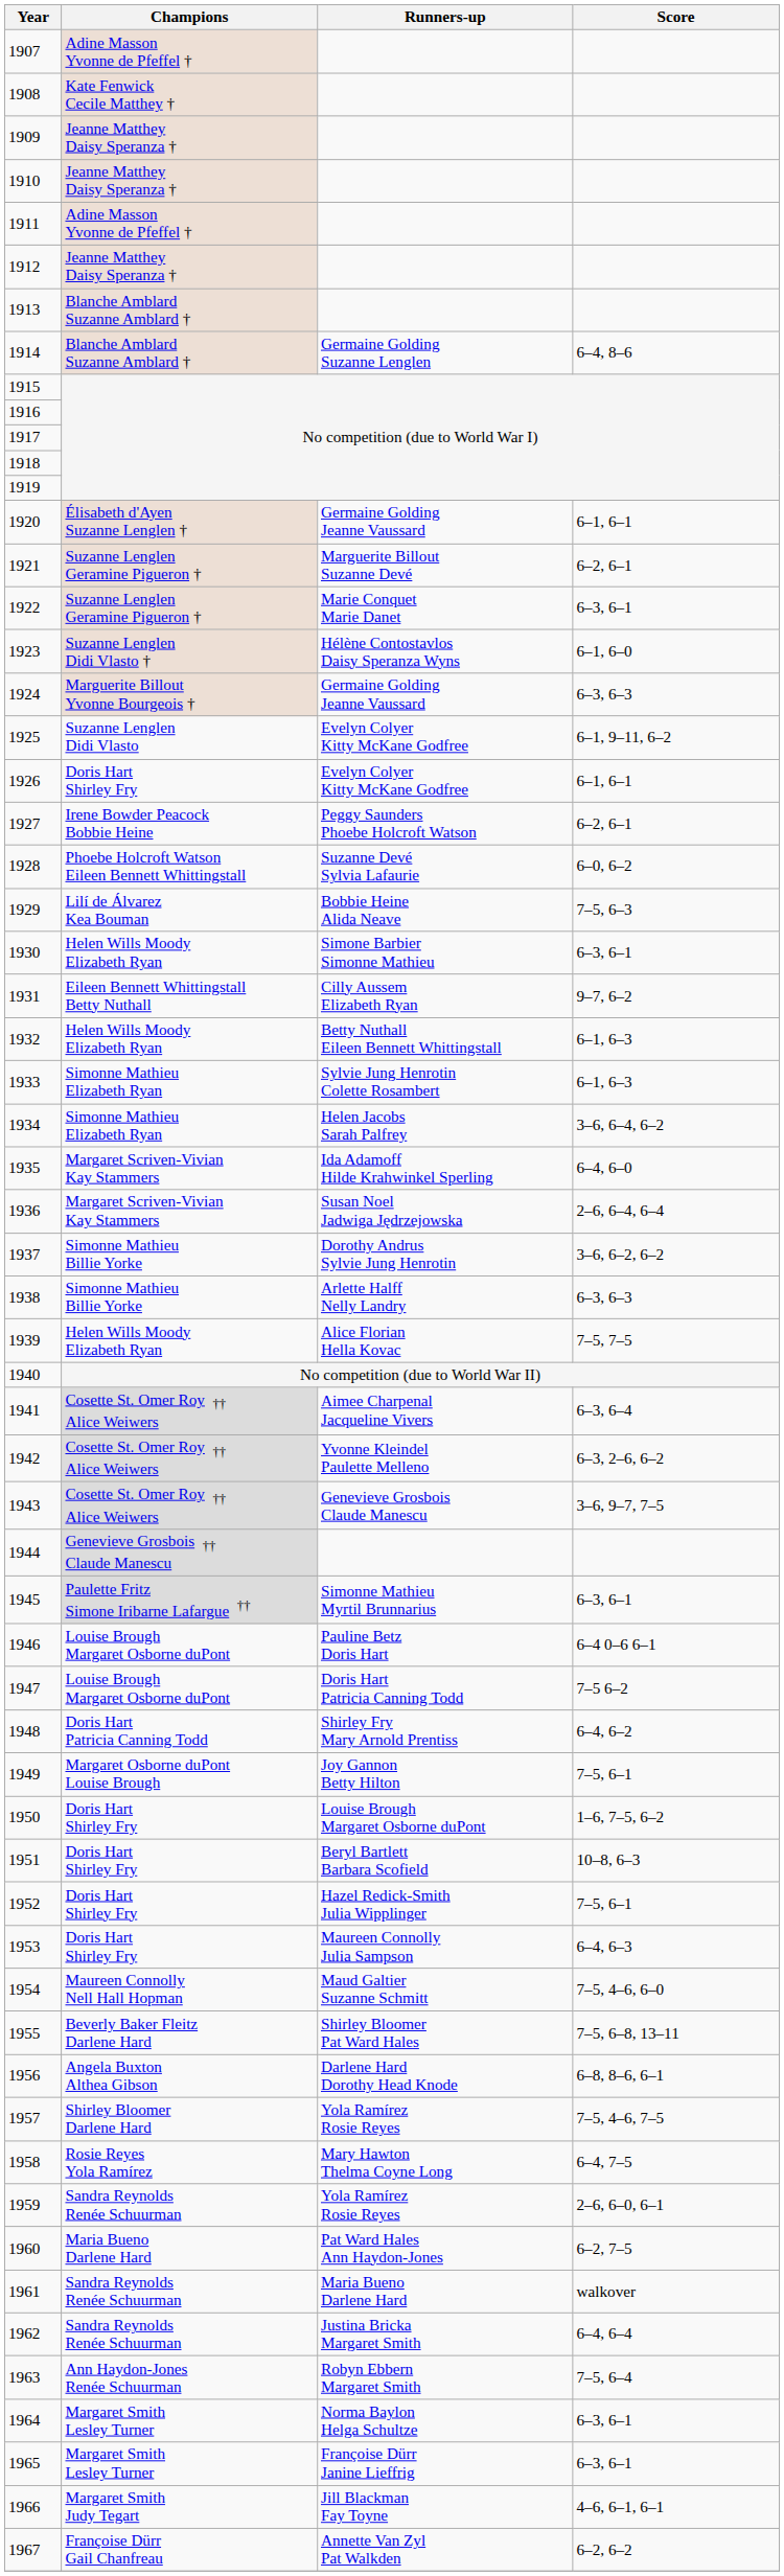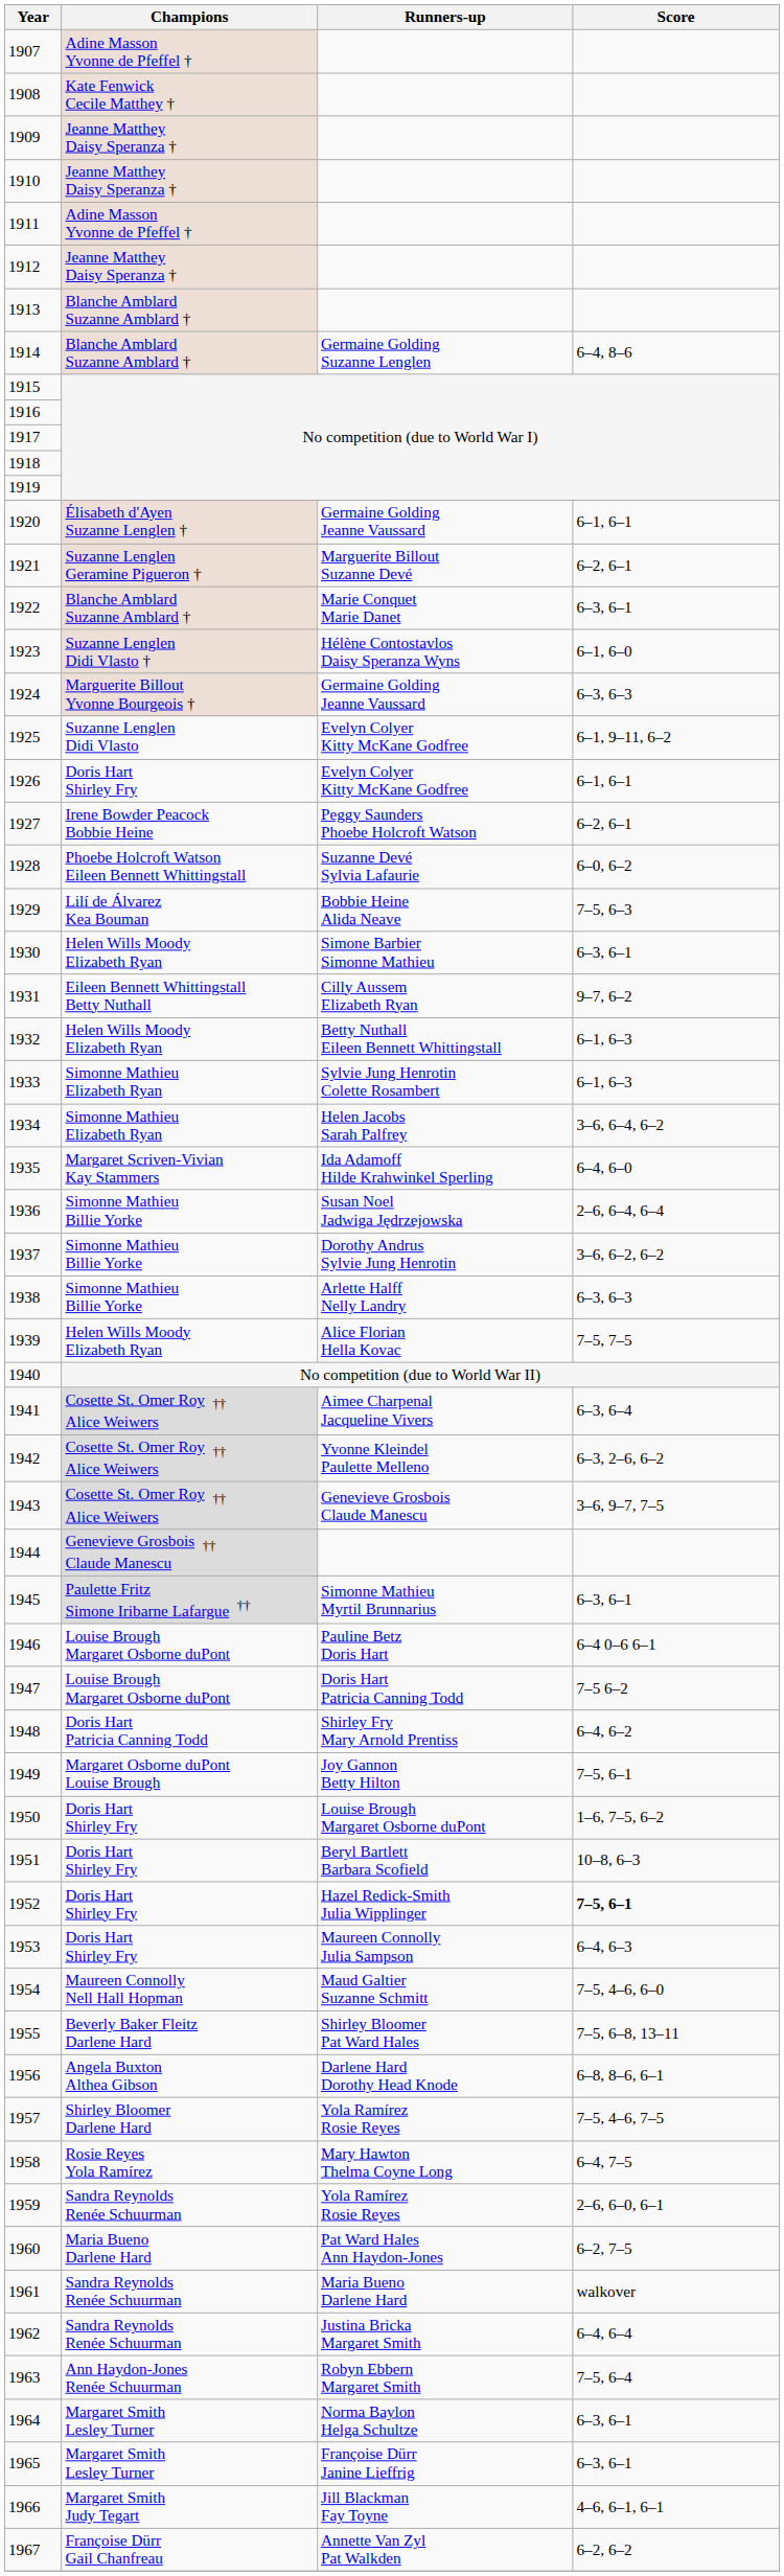1922 | Champions: Suzanne Lenglen Geramine Pigueron † -> Blanche Amblard Suzanne Amblard †
1936 | Champions: Margaret Scriven-Vivian Kay Stammers -> Simonne Mathieu Billie Yorke
1952 | Score: normal -> bold
